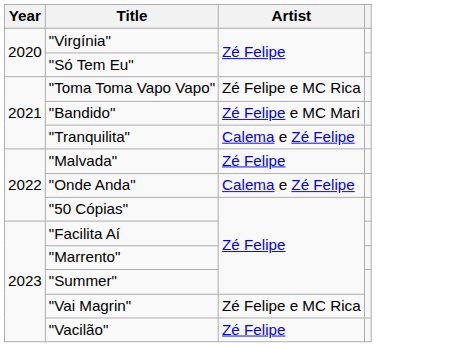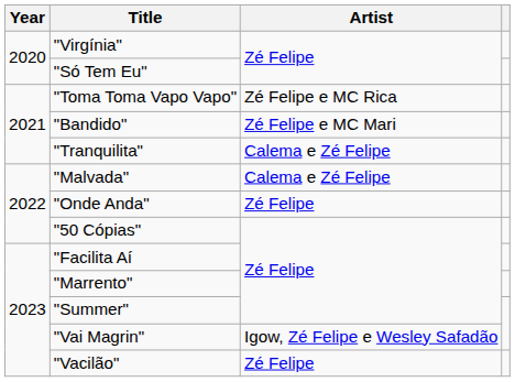"Malvada" | Artist: Zé Felipe -> Calema e Zé Felipe
"Onde Anda" | Artist: Calema e Zé Felipe -> Zé Felipe
"Vai Magrin" | Artist: Zé Felipe e MC Rica -> Igow, Zé Felipe e Wesley Safadão
